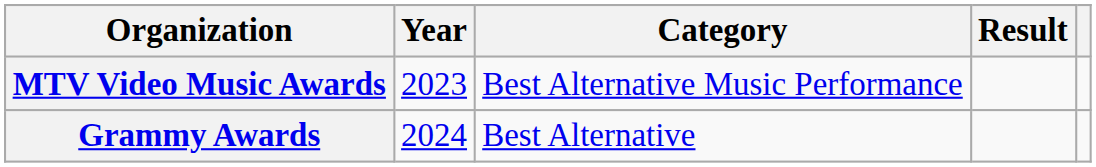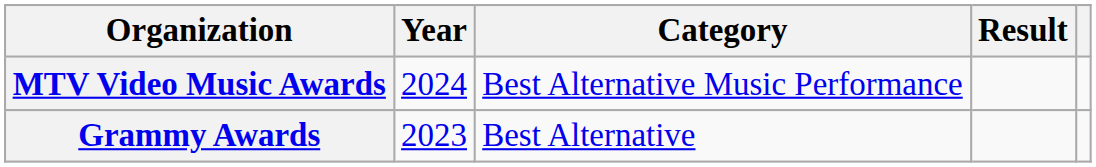MTV Video Music Awards | Year: 2023 -> 2024
Grammy Awards | Year: 2024 -> 2023
